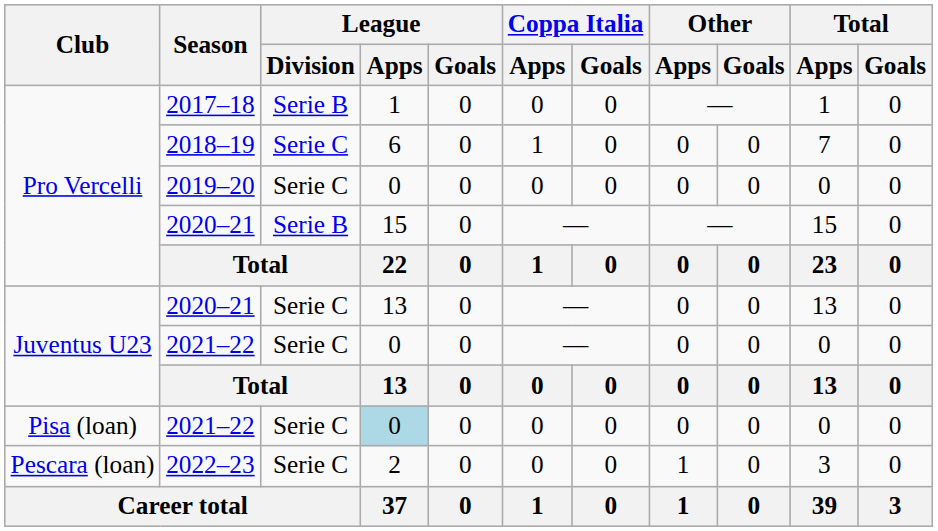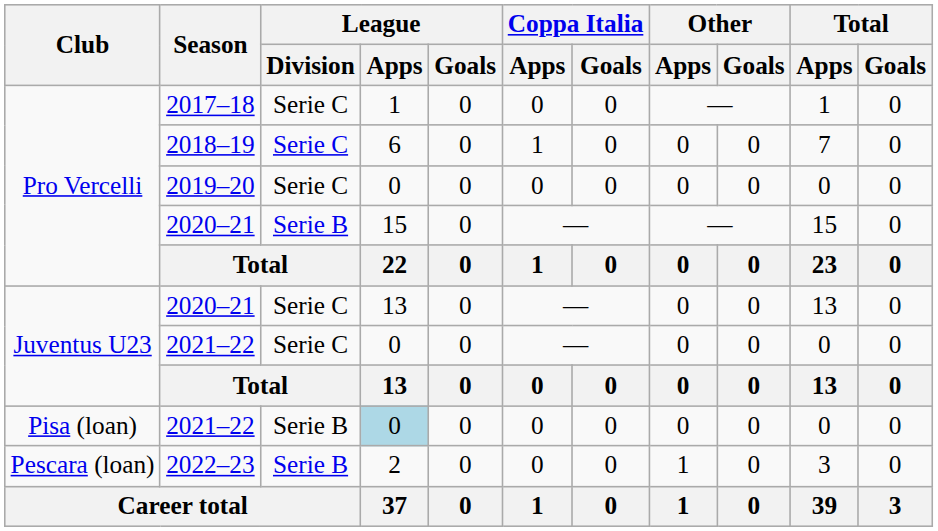2017–18 | League / Division: Serie B -> Serie C
Pisa (loan) / 2021–22 | League / Division: Serie C -> Serie B
2022–23 | League / Division: Serie C -> Serie B
